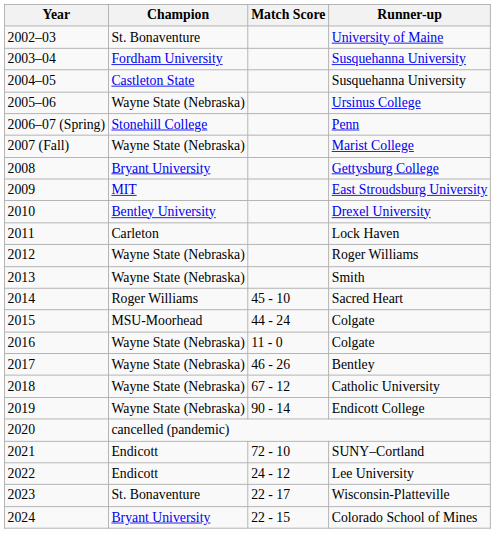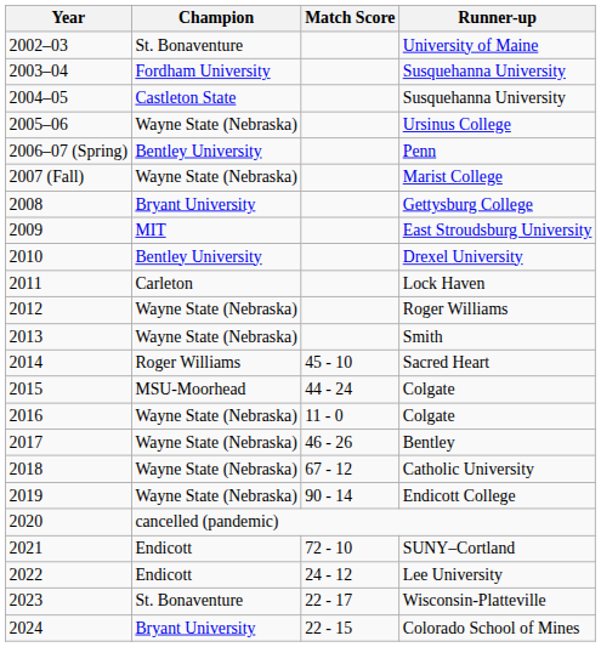Penn | Champion: Stonehill College -> Bentley University
